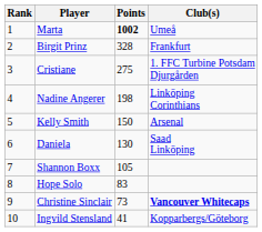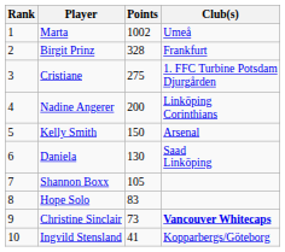Marta | Points: bold -> normal
Nadine Angerer | Points: 198 -> 200
